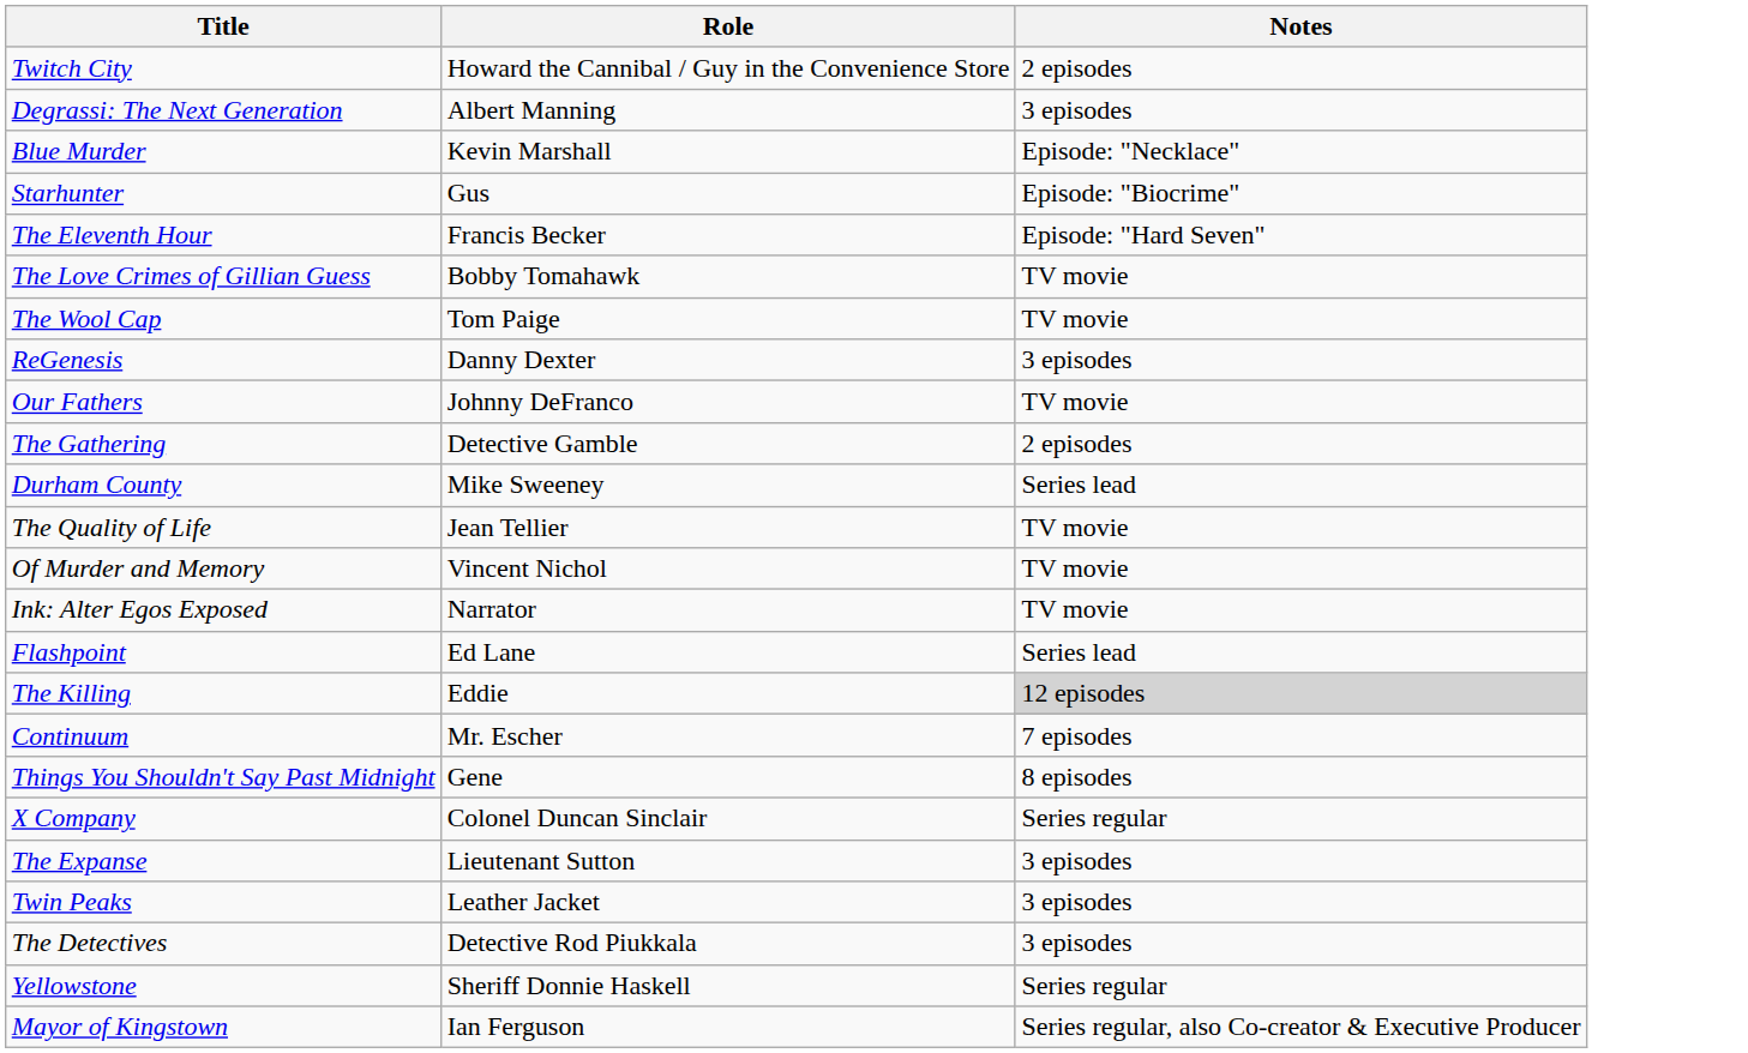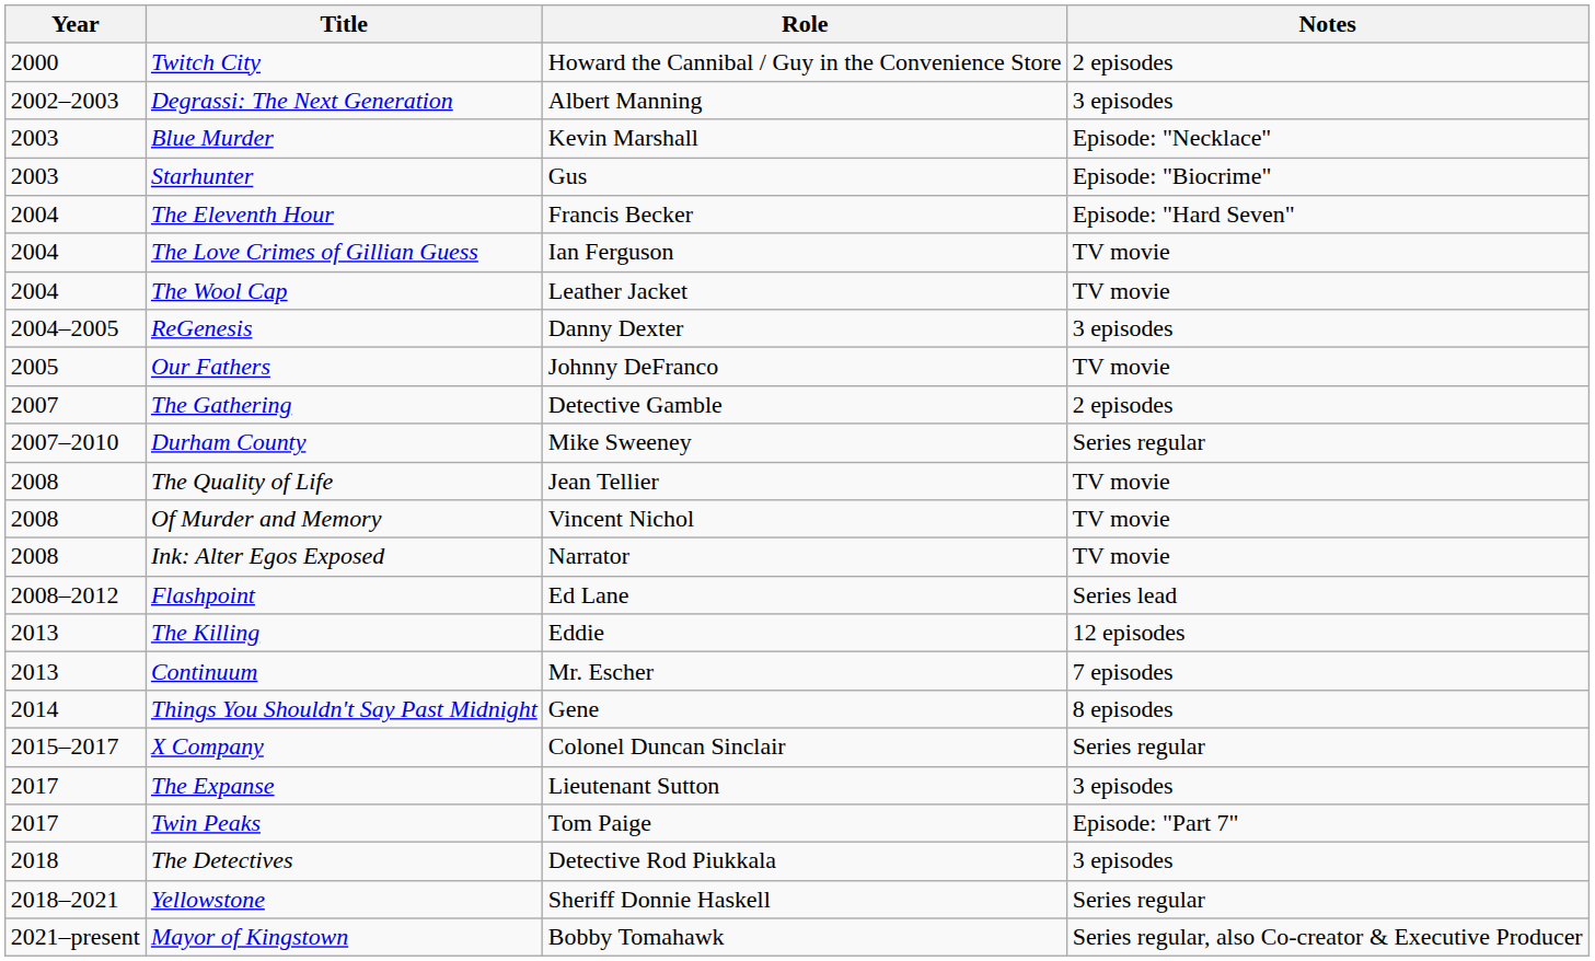+ column: Year | 2000 | 2002–2003 | 2003 | 2003 | 2004 | 2004 | 2004 | 2004–2005 | 2005 | 2007 | 2007–2010 | 2008 | 2008 | 2008 | 2008–2012 | 2013 | 2013 | 2014 | 2015–2017 | 2017 | 2017 | 2018 | 2018–2021 | 2021–present
The Love Crimes of Gillian Guess | Role: Bobby Tomahawk -> Ian Ferguson
The Wool Cap | Role: Tom Paige -> Leather Jacket
Durham County | Notes: Series lead -> Series regular
The Killing | Notes: lightgrey background -> no background
Twin Peaks | Role: Leather Jacket -> Tom Paige
Twin Peaks | Notes: 3 episodes -> Episode: "Part 7"
Mayor of Kingstown | Role: Ian Ferguson -> Bobby Tomahawk
